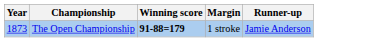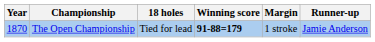+ column: 18 holes | Tied for lead
The Open Championship | Year: 1873 -> 1870
